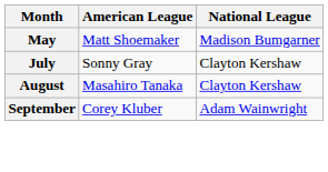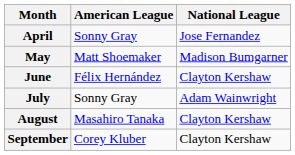+ row: April | Sonny Gray | Jose Fernandez
+ row: June | Félix Hernández | Clayton Kershaw
July | National League: Clayton Kershaw -> Adam Wainwright
September | National League: Adam Wainwright -> Clayton Kershaw
